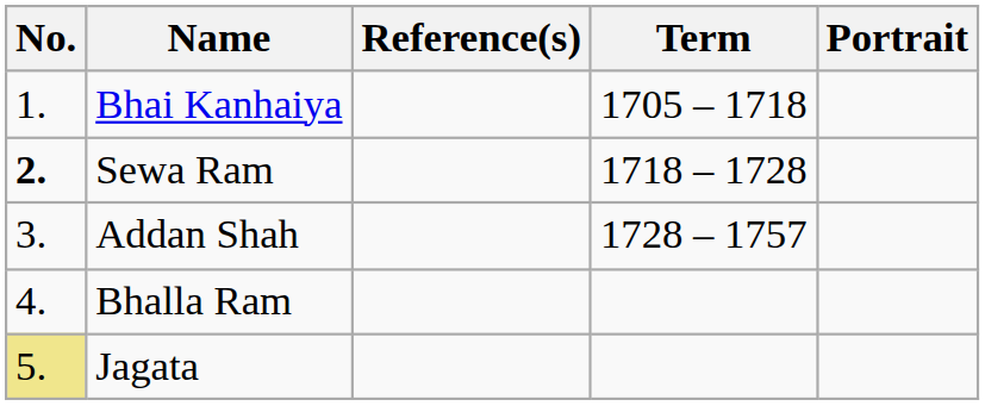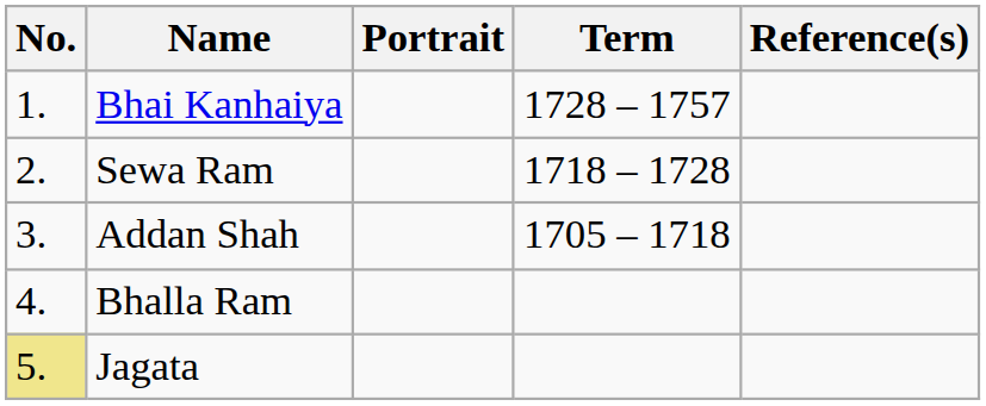columns swapped: Portrait <-> Reference(s)
Bhai Kanhaiya | Term: 1705 – 1718 -> 1728 – 1757
Sewa Ram | No.: bold -> normal
Addan Shah | Term: 1728 – 1757 -> 1705 – 1718
